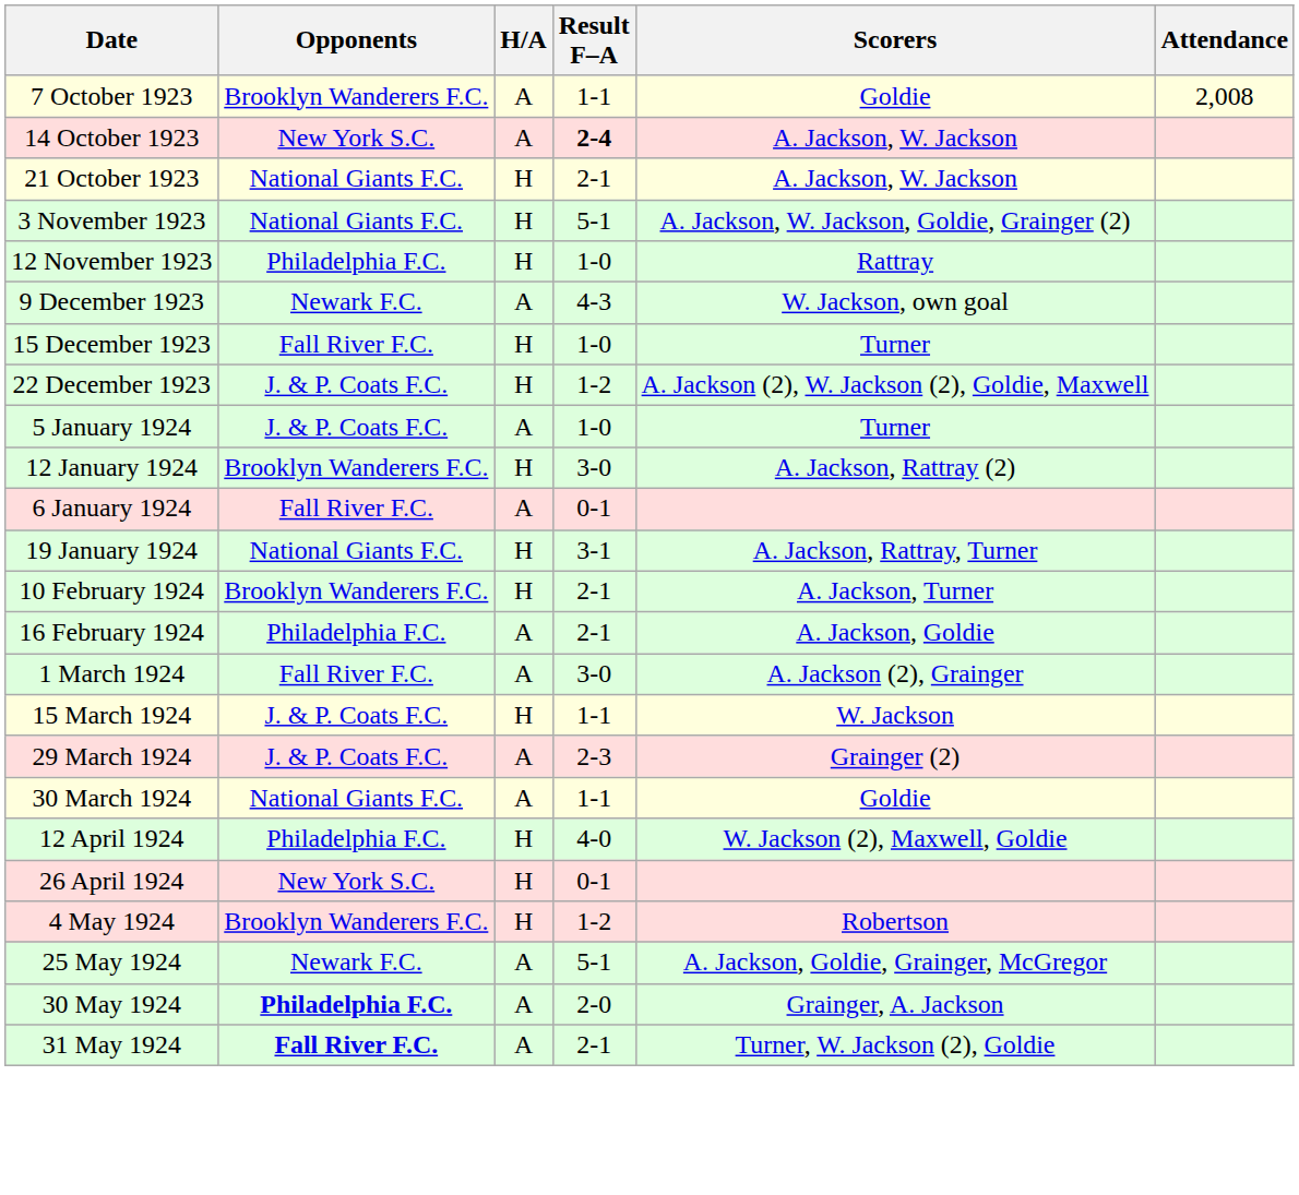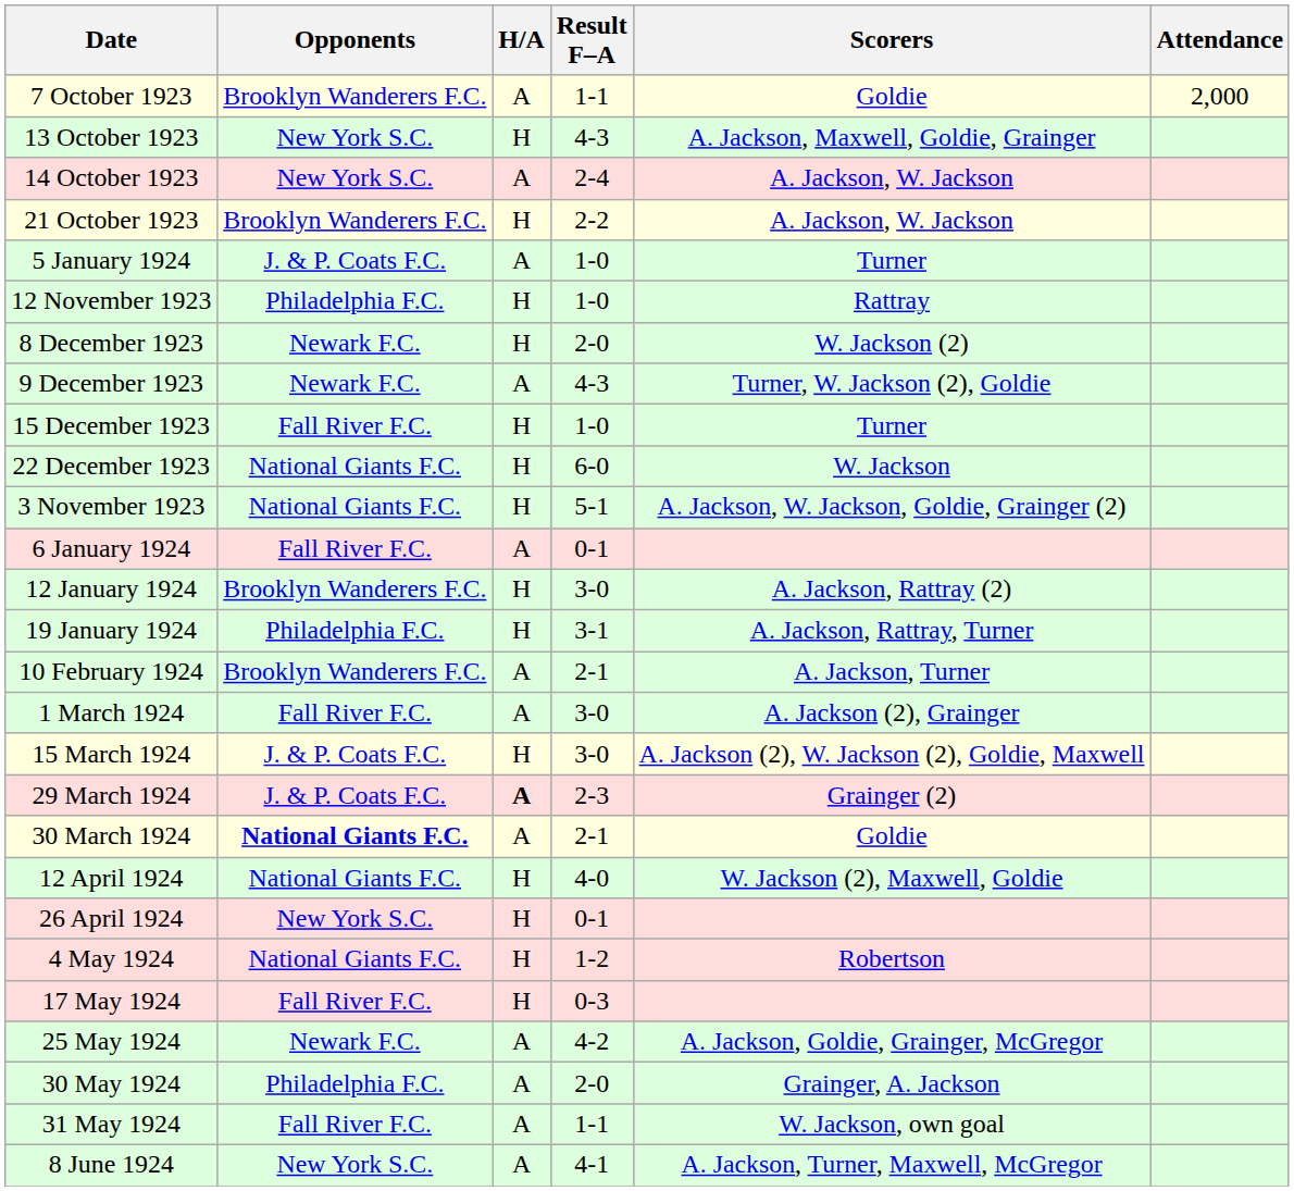7 October 1923 | Attendance: 2,008 -> 2,000
+ row: 13 October 1923 | New York S.C. | H | 4-3 | A. Jackson, Maxwell, Goldie, Grainger
14 October 1923 | Result F–A: bold -> normal
21 October 1923 | Opponents: National Giants F.C. -> Brooklyn Wanderers F.C.
21 October 1923 | Result F–A: 2-1 -> 2-2
rows swapped: 3 November 1923 <-> 5 January 1924
+ row: 8 December 1923 | Newark F.C. | H | 2-0 | W. Jackson (2)
9 December 1923 | Scorers: W. Jackson, own goal -> Turner, W. Jackson (2), Goldie
22 December 1923 | Opponents: J. & P. Coats F.C. -> National Giants F.C.
22 December 1923 | Result F–A: 1-2 -> 6-0
22 December 1923 | Scorers: A. Jackson (2), W. Jackson (2), Goldie, Maxwell -> W. Jackson
rows swapped: 6 January 1924 <-> 12 January 1924
19 January 1924 | Opponents: National Giants F.C. -> Philadelphia F.C.
10 February 1924 | H/A: H -> A
- row: 16 February 1924 | Philadelphia F.C. | A | 2-1 | A. Jackson, Goldie
15 March 1924 | Result F–A: 1-1 -> 3-0
15 March 1924 | Scorers: W. Jackson -> A. Jackson (2), W. Jackson (2), Goldie, Maxwell
29 March 1924 | H/A: normal -> bold
30 March 1924 | Opponents: normal -> bold
30 March 1924 | Result F–A: 1-1 -> 2-1
12 April 1924 | Opponents: Philadelphia F.C. -> National Giants F.C.
4 May 1924 | Opponents: Brooklyn Wanderers F.C. -> National Giants F.C.
+ row: 17 May 1924 | Fall River F.C. | H | 0-3
25 May 1924 | Result F–A: 5-1 -> 4-2
30 May 1924 | Opponents: bold -> normal
31 May 1924 | Opponents: bold -> normal
31 May 1924 | Result F–A: 2-1 -> 1-1
31 May 1924 | Scorers: Turner, W. Jackson (2), Goldie -> W. Jackson, own goal
+ row: 8 June 1924 | New York S.C. | A | 4-1 | A. Jackson, Turner, Maxwell, McGregor
